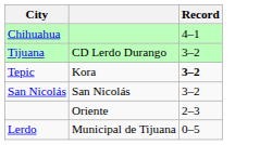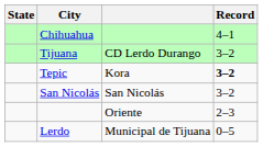+ column: State
